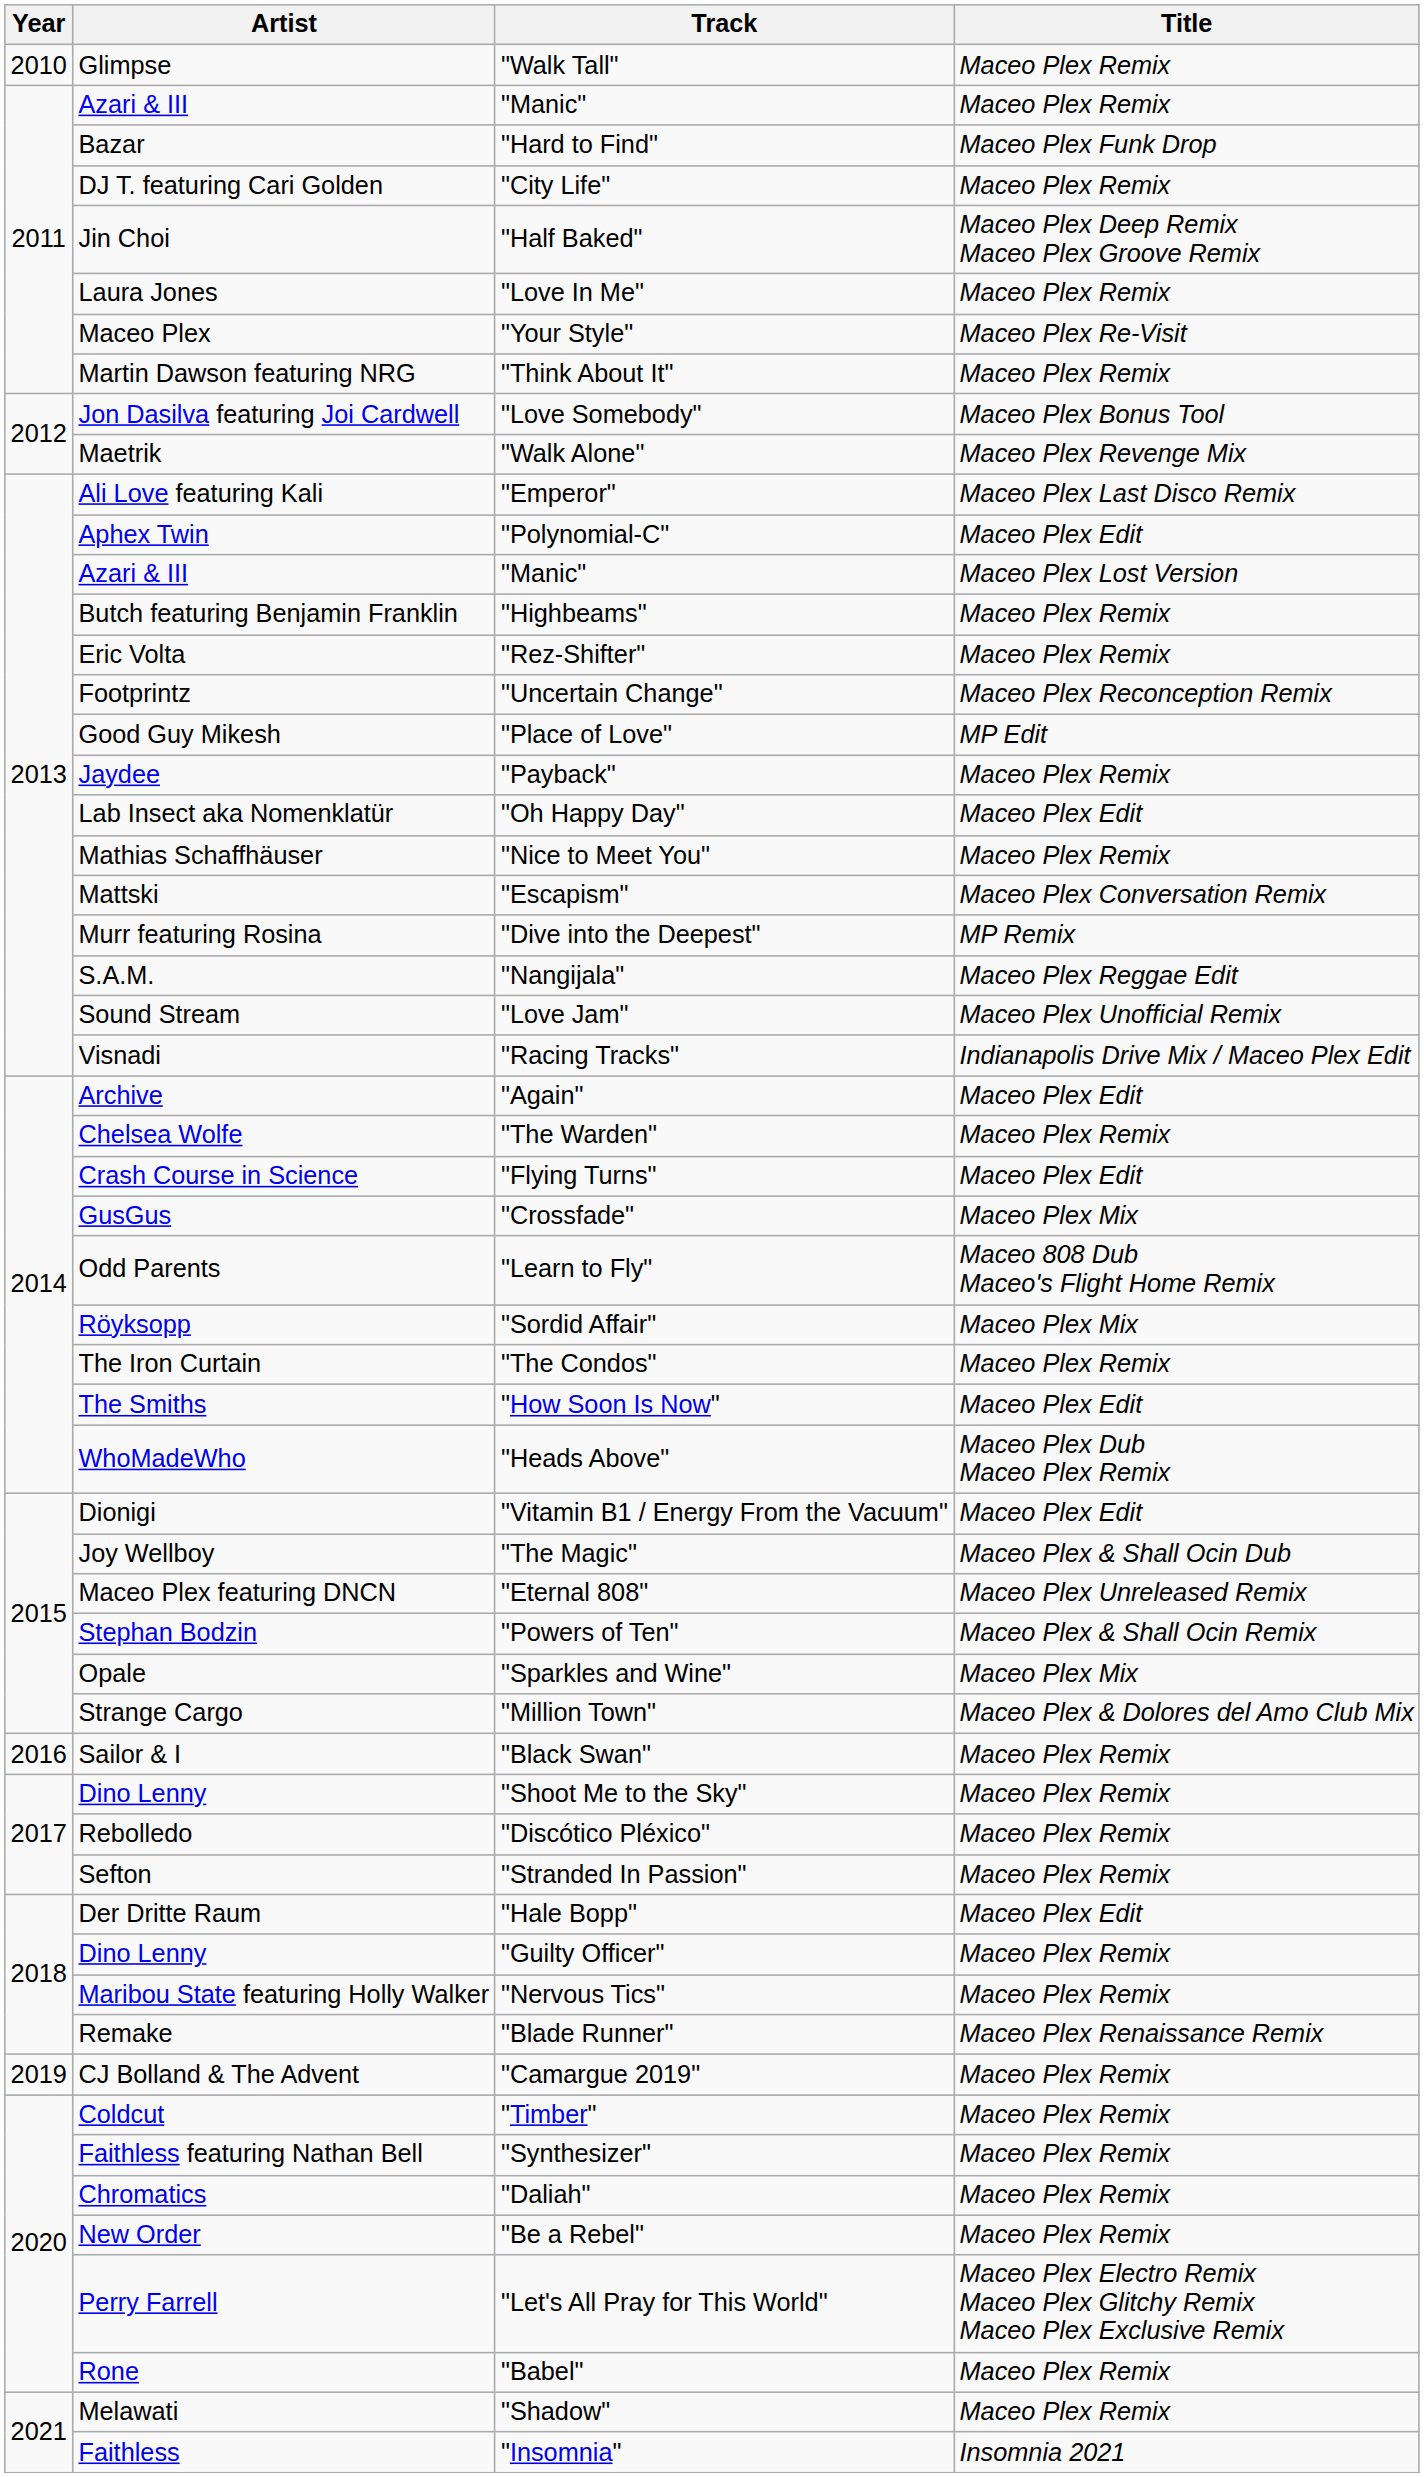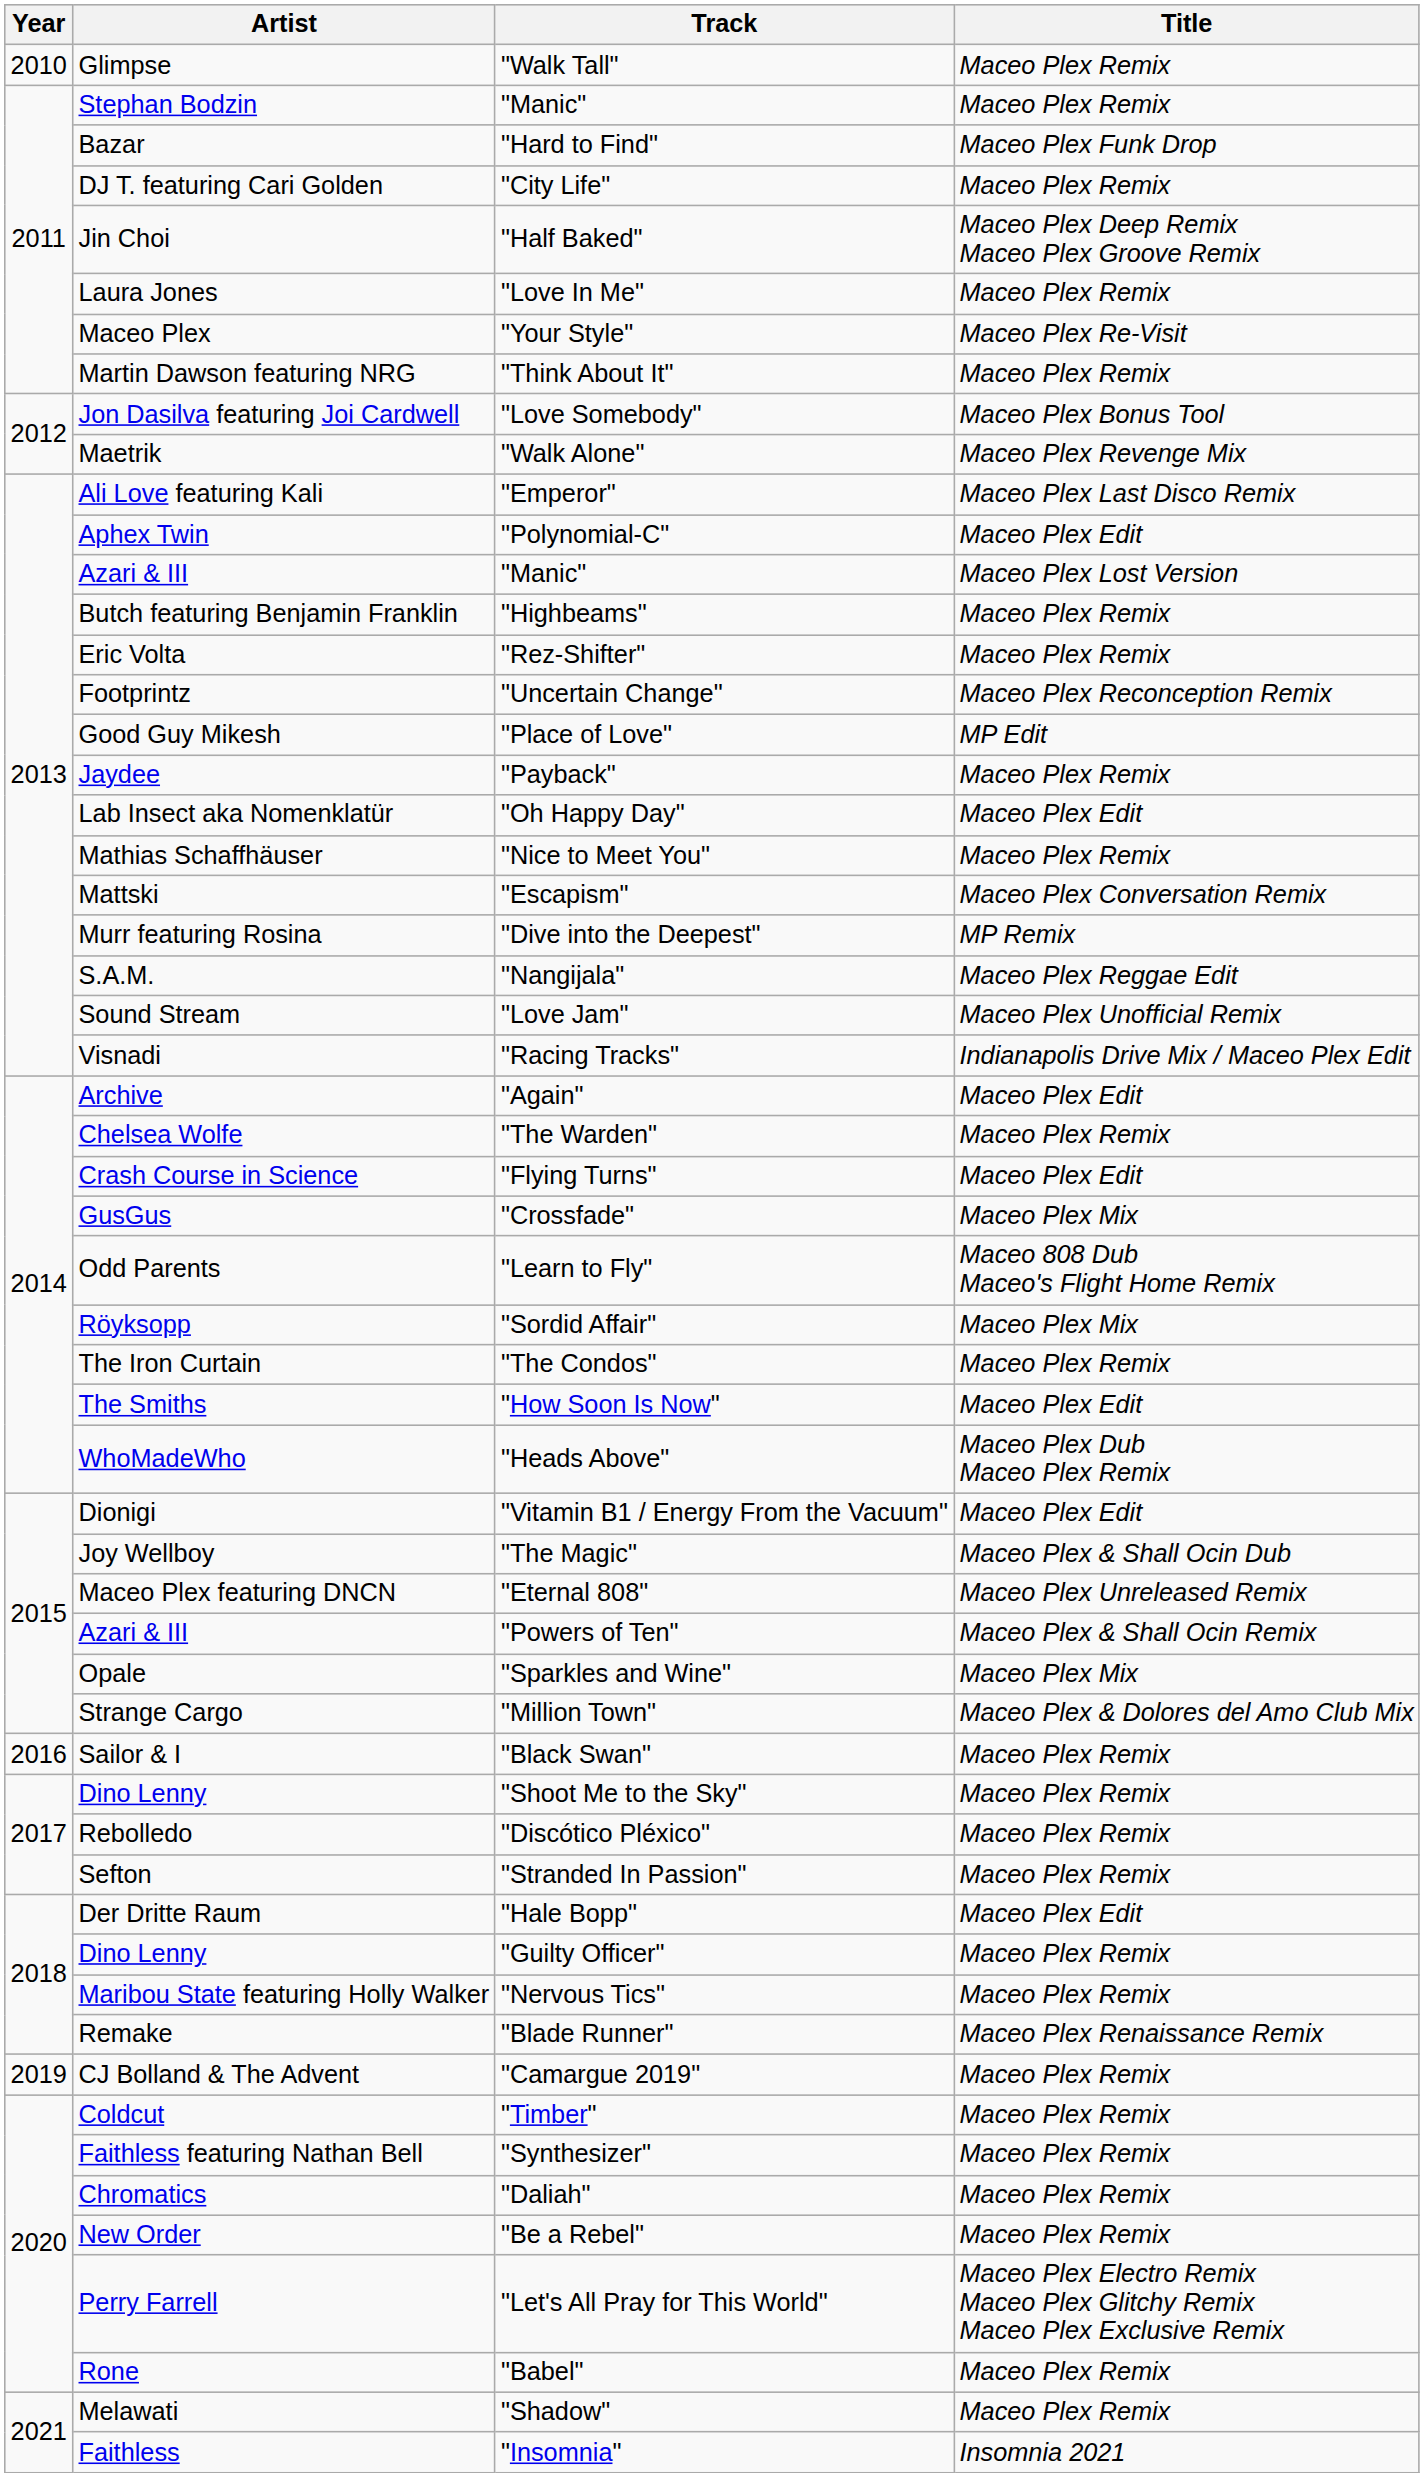"Manic" / Maceo Plex Remix | Artist: Azari & III -> Stephan Bodzin
"Powers of Ten" | Artist: Stephan Bodzin -> Azari & III
